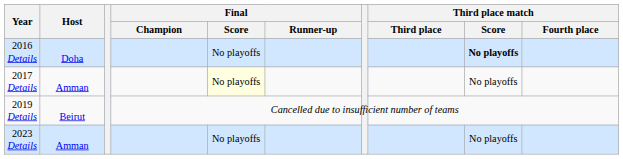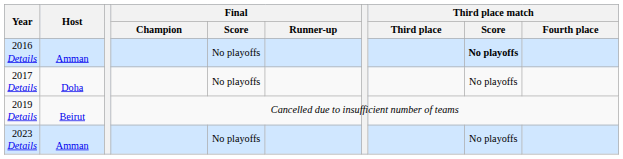2016 Details | Host: Doha -> Amman
2017 Details | Host: Amman -> Doha
2017 Details | Final / Score: lightyellow background -> no background
